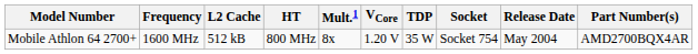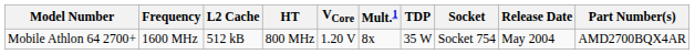columns swapped: Mult.1 <-> VCore
